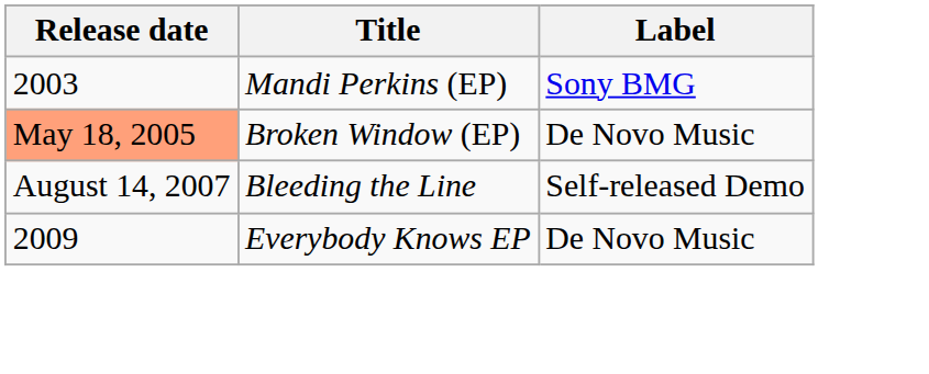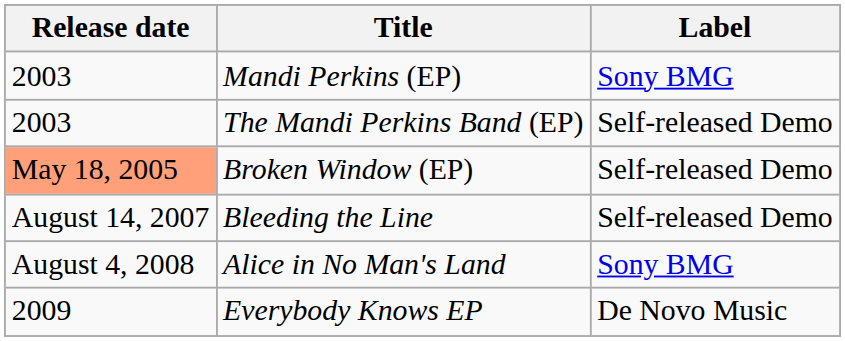+ row: 2003 | The Mandi Perkins Band (EP) | Self-released Demo
Broken Window (EP) | Label: De Novo Music -> Self-released Demo
+ row: August 4, 2008 | Alice in No Man's Land | Sony BMG
